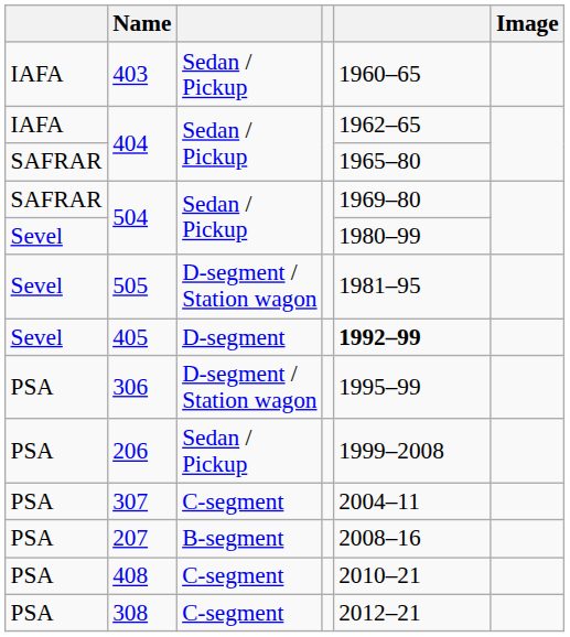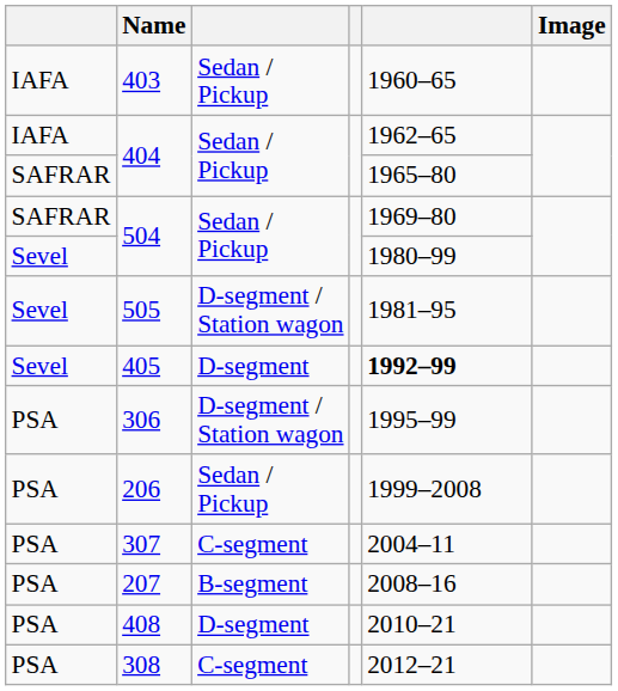408 | column 3: C-segment -> D-segment
